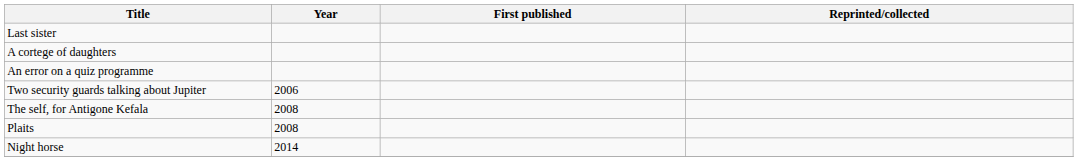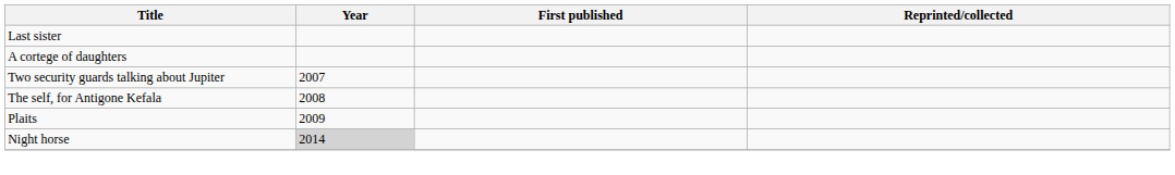- row: An error on a quiz programme
Two security guards talking about Jupiter | Year: 2006 -> 2007
Plaits | Year: 2008 -> 2009
Night horse | Year: no background -> lightgrey background
